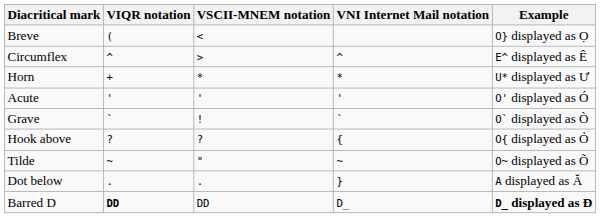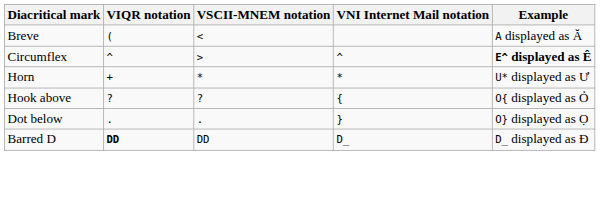Breve | Example: O} displayed as Ọ -> A displayed as Ă
Circumflex | Example: normal -> bold
- row: Acute | ' | ' | ' | O' displayed as Ó
- row: Grave | ` | ! | ` | O` displayed as Ò
- row: Tilde | ~ | " | ~ | O~ displayed as Õ
Dot below | Example: A displayed as Ă -> O} displayed as Ọ
Barred D | Example: bold -> normal
